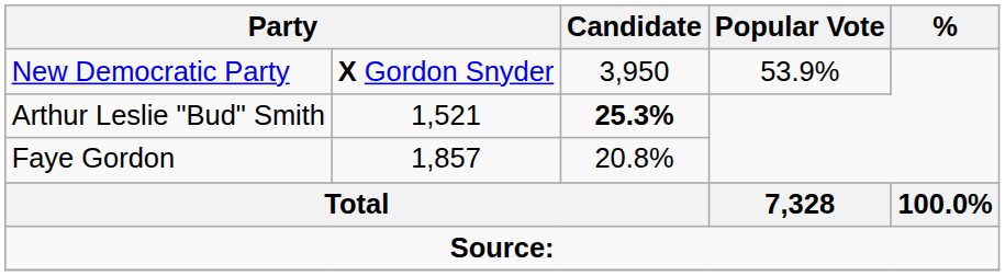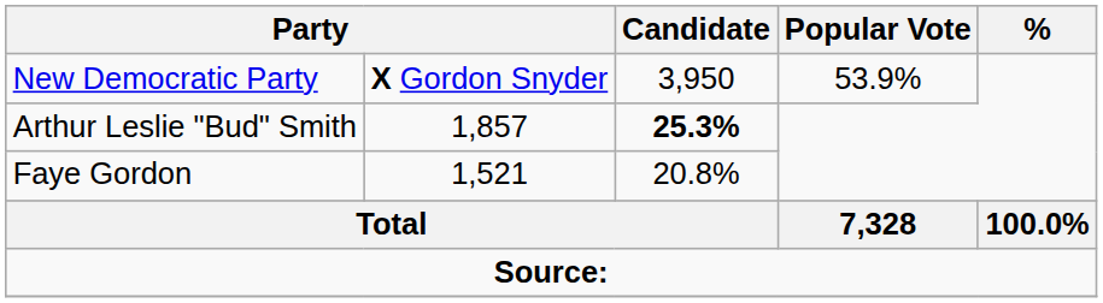Arthur Leslie "Bud" Smith | column 2: 1,521 -> 1,857
Faye Gordon | column 2: 1,857 -> 1,521
